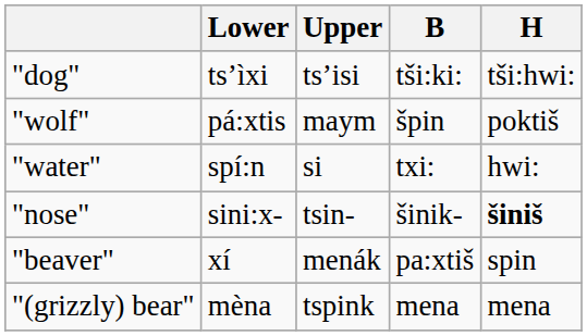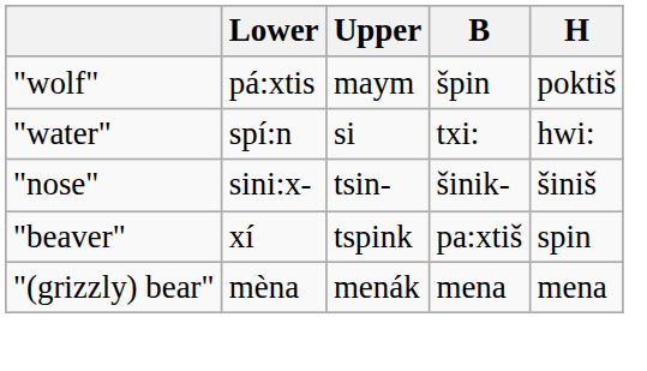- row: "dog" | ts’ìxi | ts’isi | tši:ki: | tši:hwi:
"nose" | H: bold -> normal
"beaver" | Upper: menák -> tspink
"(grizzly) bear" | Upper: tspink -> menák
